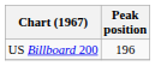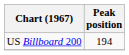US Billboard 200 | Peak position: 196 -> 194
